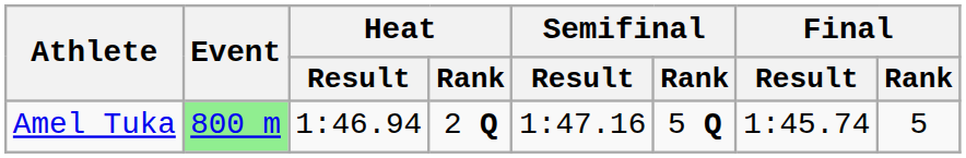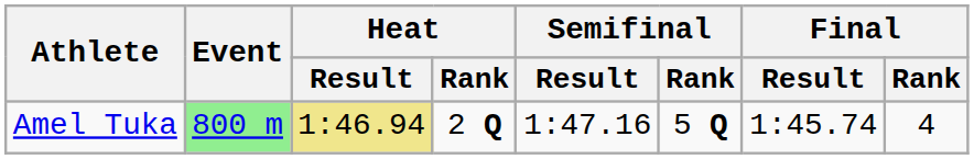Amel Tuka | Heat / Result: no background -> khaki background
Amel Tuka | Final / Rank: 5 -> 4
